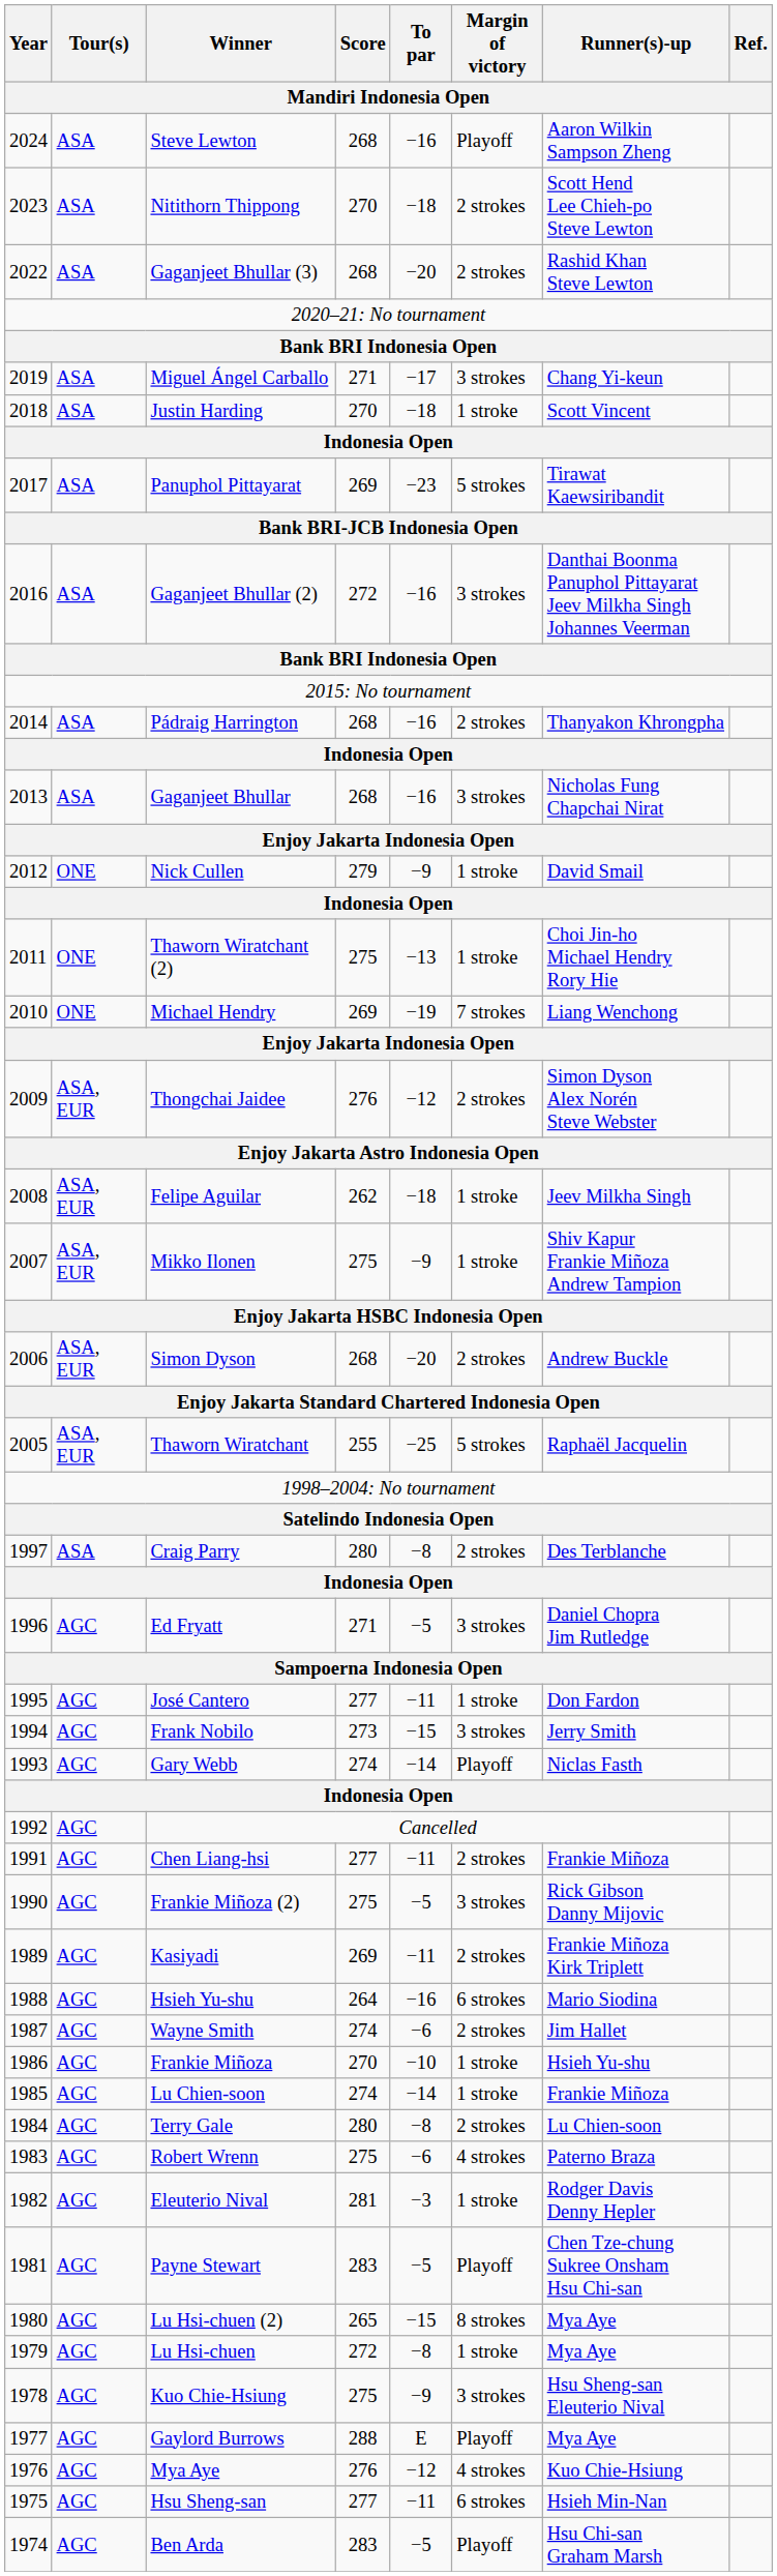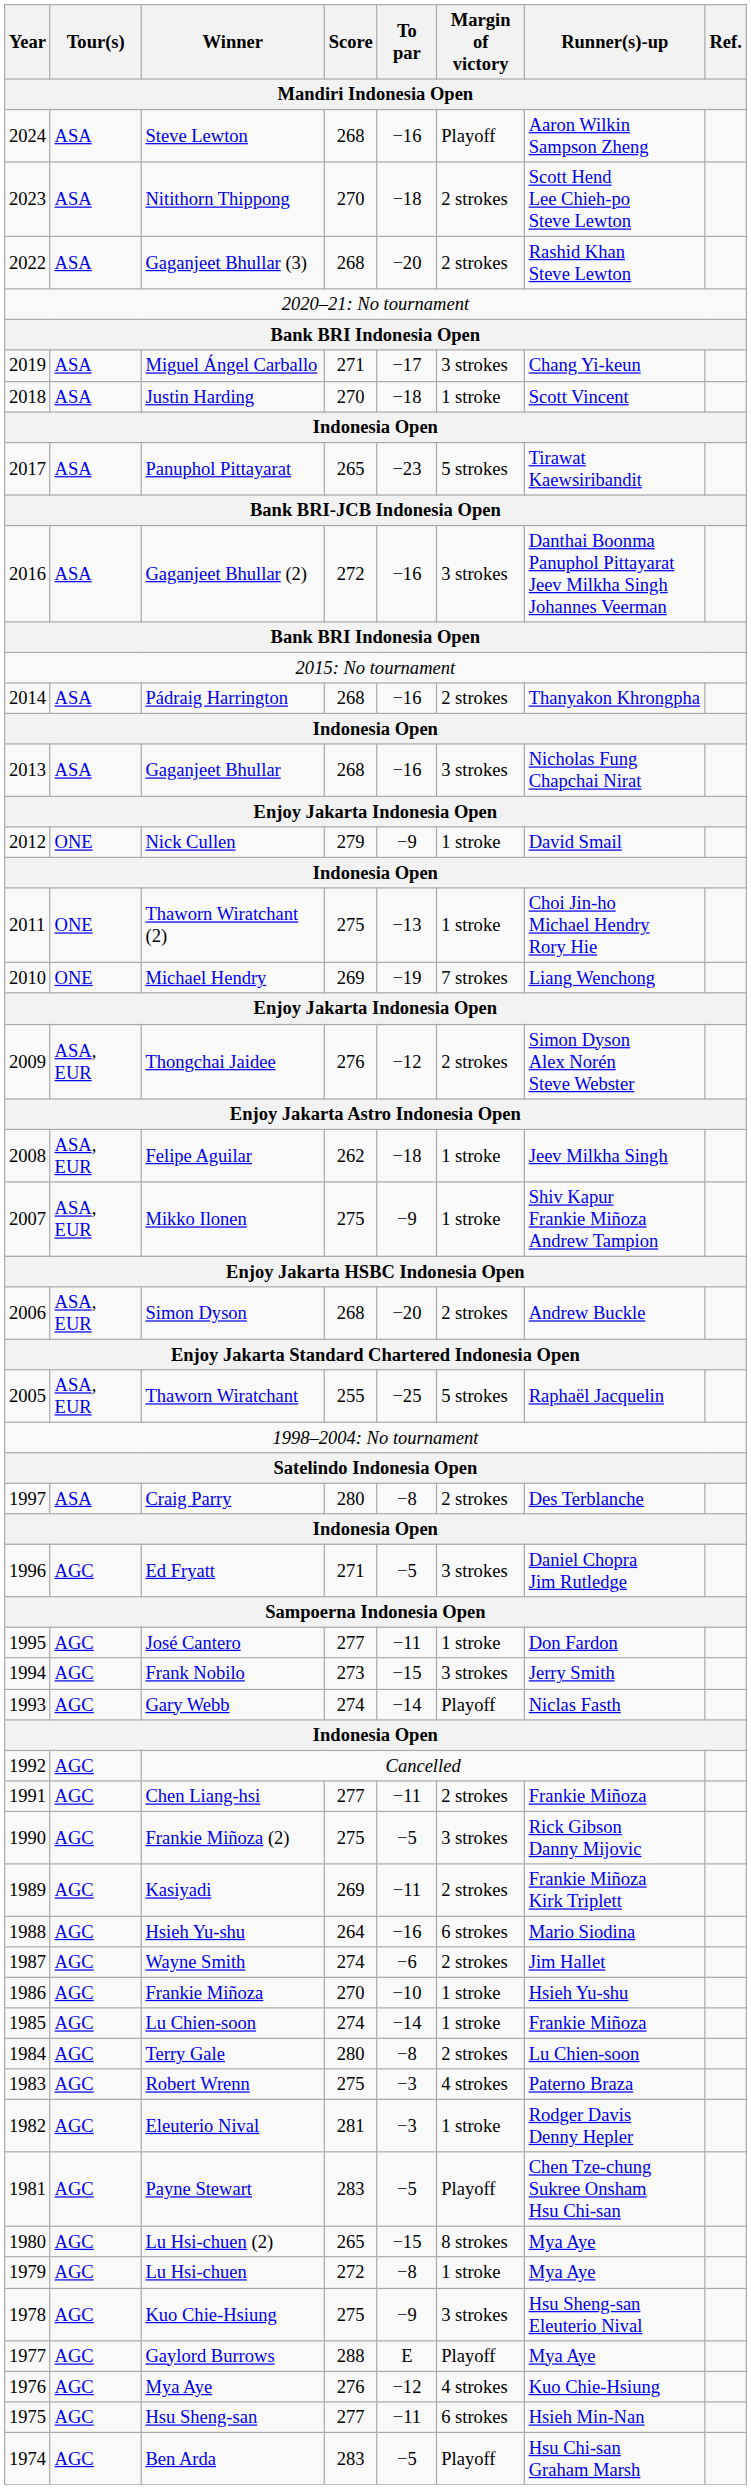Panuphol Pittayarat | Score: 269 -> 265
Robert Wrenn | To par: −6 -> −3
